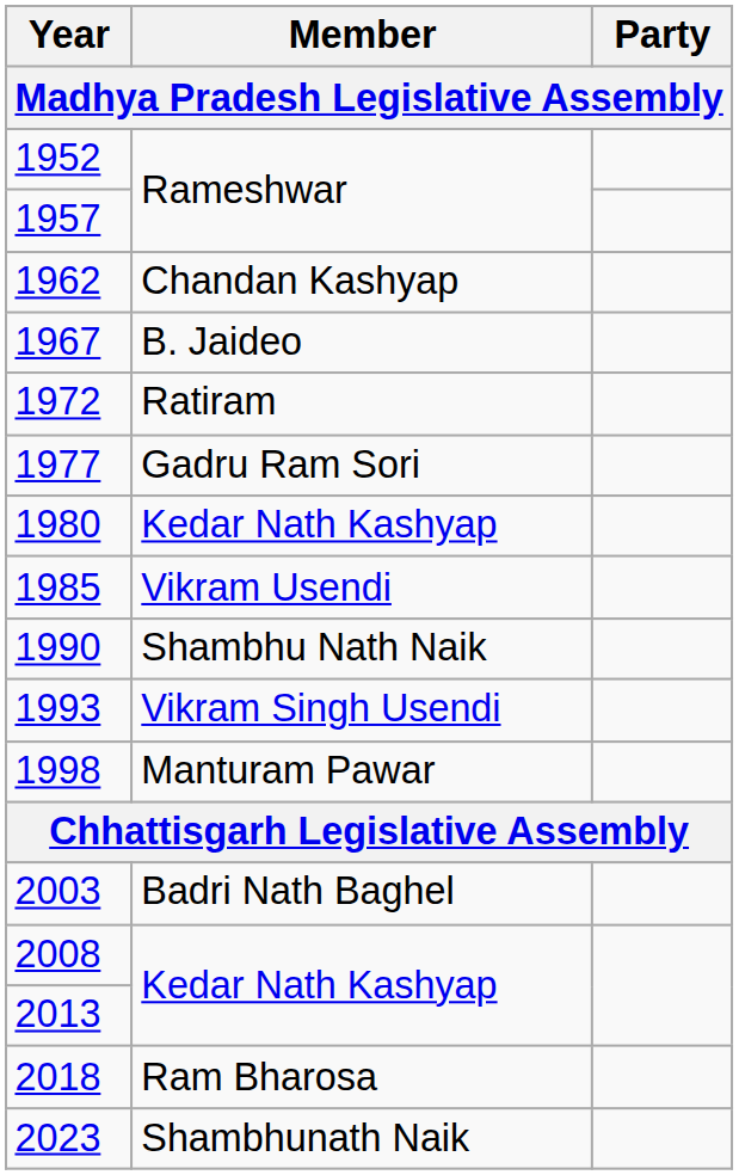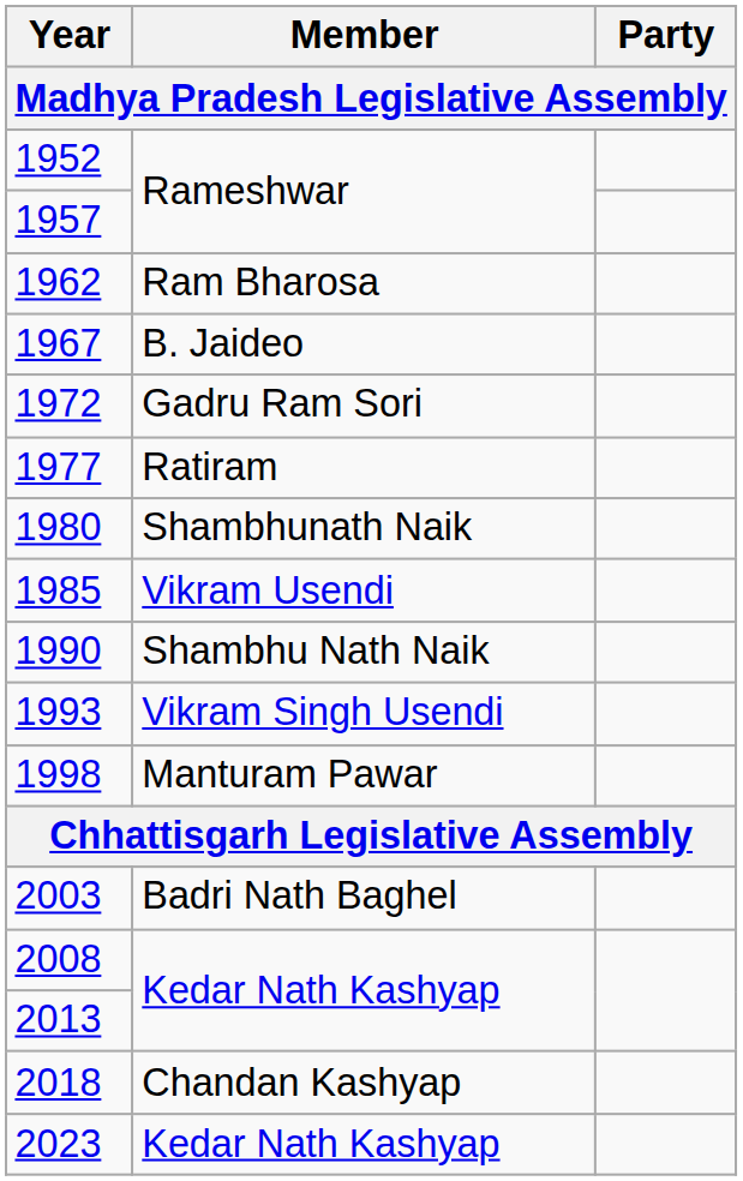1962 | Member: Chandan Kashyap -> Ram Bharosa
1972 | Member: Ratiram -> Gadru Ram Sori
1977 | Member: Gadru Ram Sori -> Ratiram
1980 | Member: Kedar Nath Kashyap -> Shambhunath Naik
2018 | Member: Ram Bharosa -> Chandan Kashyap
2023 | Member: Shambhunath Naik -> Kedar Nath Kashyap
